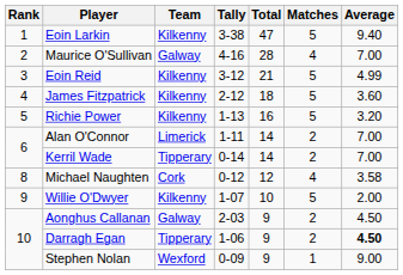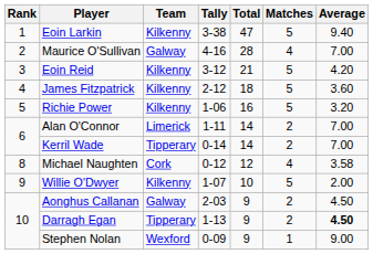Eoin Reid | Average: 4.99 -> 4.20
Richie Power | Tally: 1-13 -> 1-06
Darragh Egan | Tally: 1-06 -> 1-13
